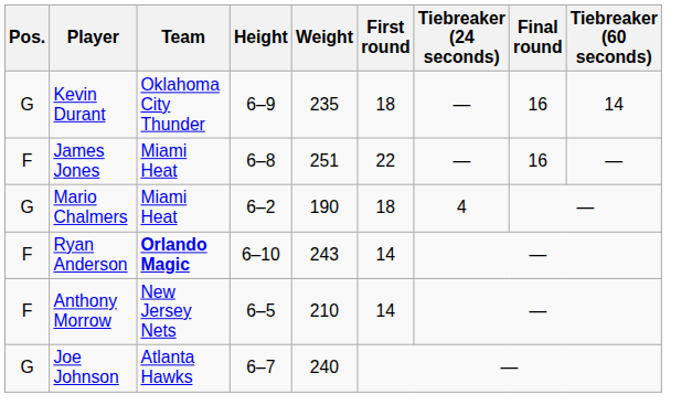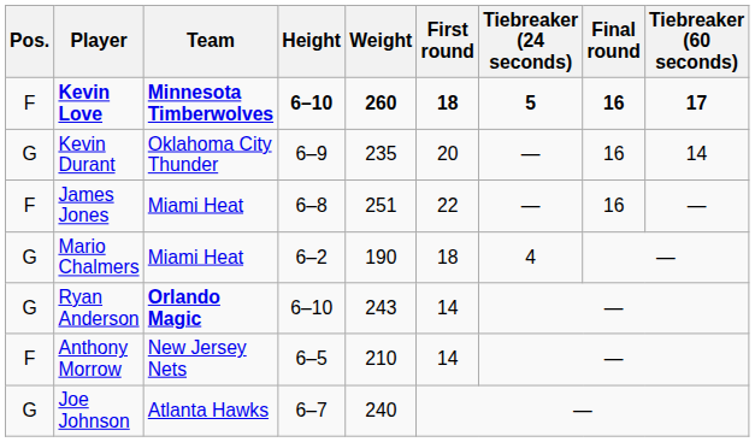+ row: F | Kevin Love | Minnesota Timberwolves | 6–10 | 260 | 18 | 5 | 16 | 17
Kevin Durant | First round: 18 -> 20
Ryan Anderson | Pos.: F -> G
